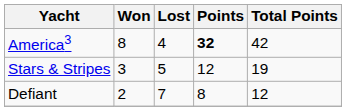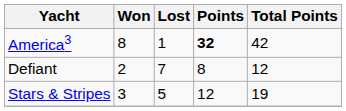America3 | Lost: 4 -> 1
rows swapped: Stars & Stripes <-> Defiant
